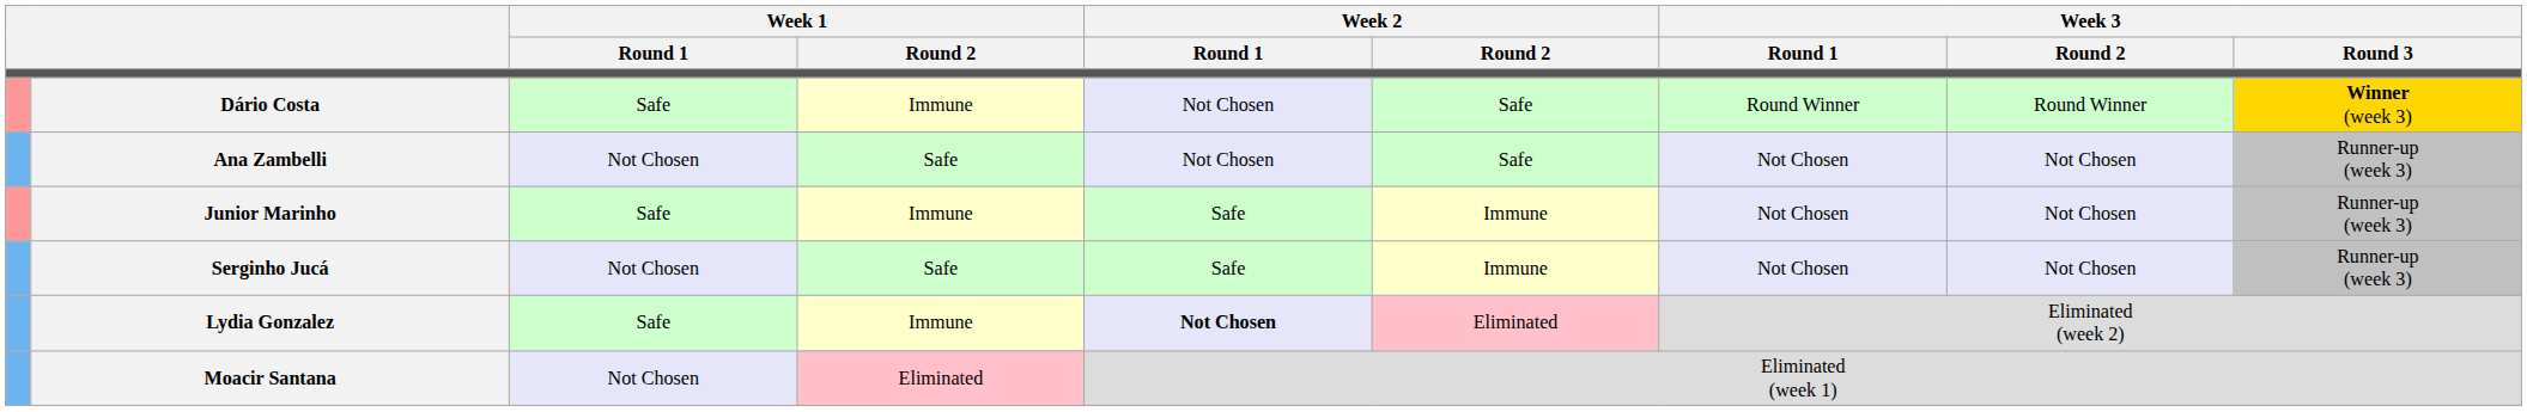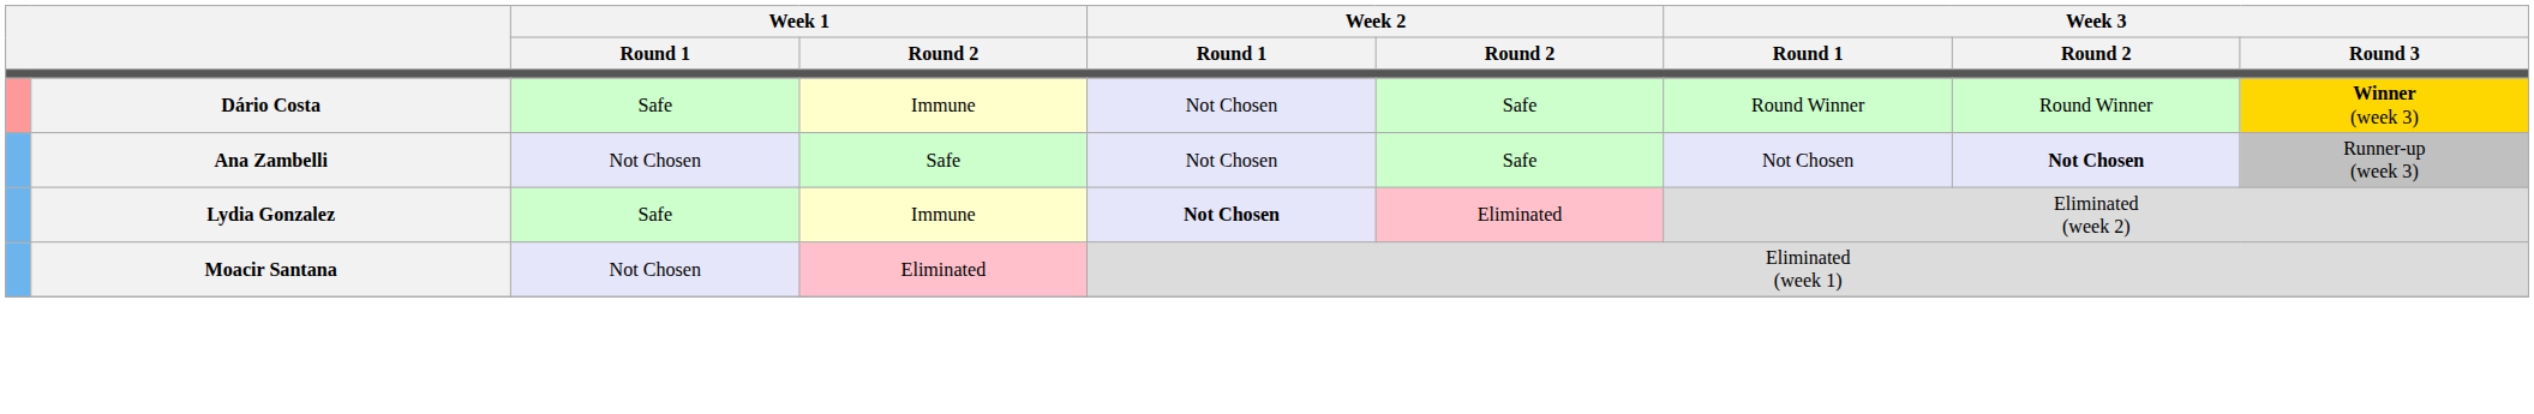Ana Zambelli | Week 3 / Round 2: normal -> bold
- row: Junior Marinho | Safe | Immune | Safe | Immune | Not Chosen | Not Chosen | Runner-up (week 3)
- row: Serginho Jucá | Not Chosen | Safe | Safe | Immune | Not Chosen | Not Chosen | Runner-up (week 3)
